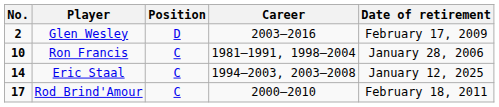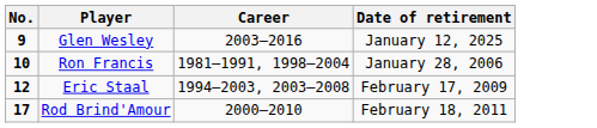- column: Position | D | C | C | C
Glen Wesley | No.: 2 -> 9
Glen Wesley | Date of retirement: February 17, 2009 -> January 12, 2025
Eric Staal | No.: 14 -> 12
Eric Staal | Date of retirement: January 12, 2025 -> February 17, 2009
